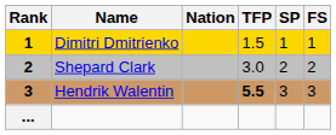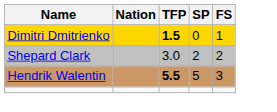- column: Rank | 1 | 2 | 3 | ...
Dimitri Dmitrienko | TFP: normal -> bold
Dimitri Dmitrienko | SP: 1 -> 0
Hendrik Walentin | SP: 3 -> 5
